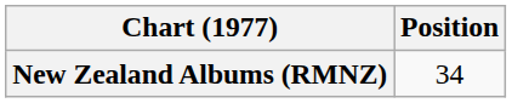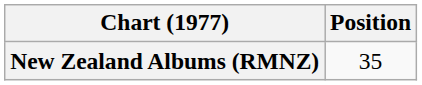New Zealand Albums (RMNZ) | Position: 34 -> 35
